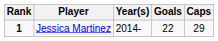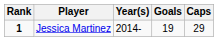Jessica Martinez | Goals: 22 -> 19
